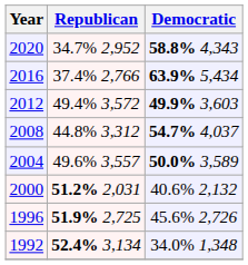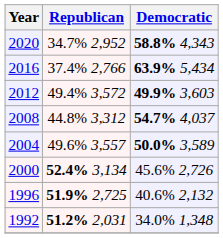2000 | Republican: 51.2% 2,031 -> 52.4% 3,134
2000 | Democratic: 40.6% 2,132 -> 45.6% 2,726
1996 | Democratic: 45.6% 2,726 -> 40.6% 2,132
1992 | Republican: 52.4% 3,134 -> 51.2% 2,031
